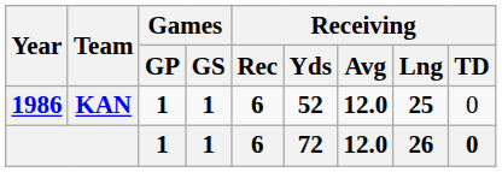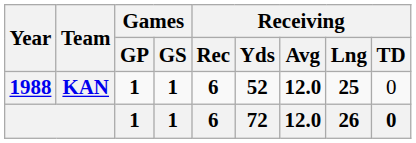KAN | Year: 1986 -> 1988
